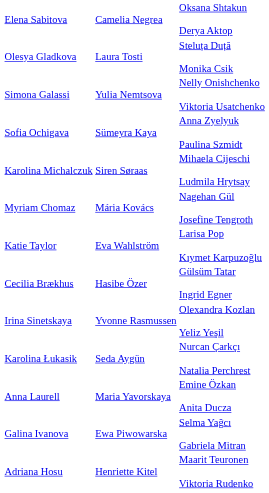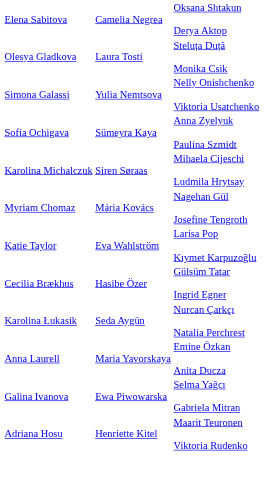- row: Irina Sinetskaya | Yvonne Rasmussen | Olexandra Kozlan Yeliz Yeşil
